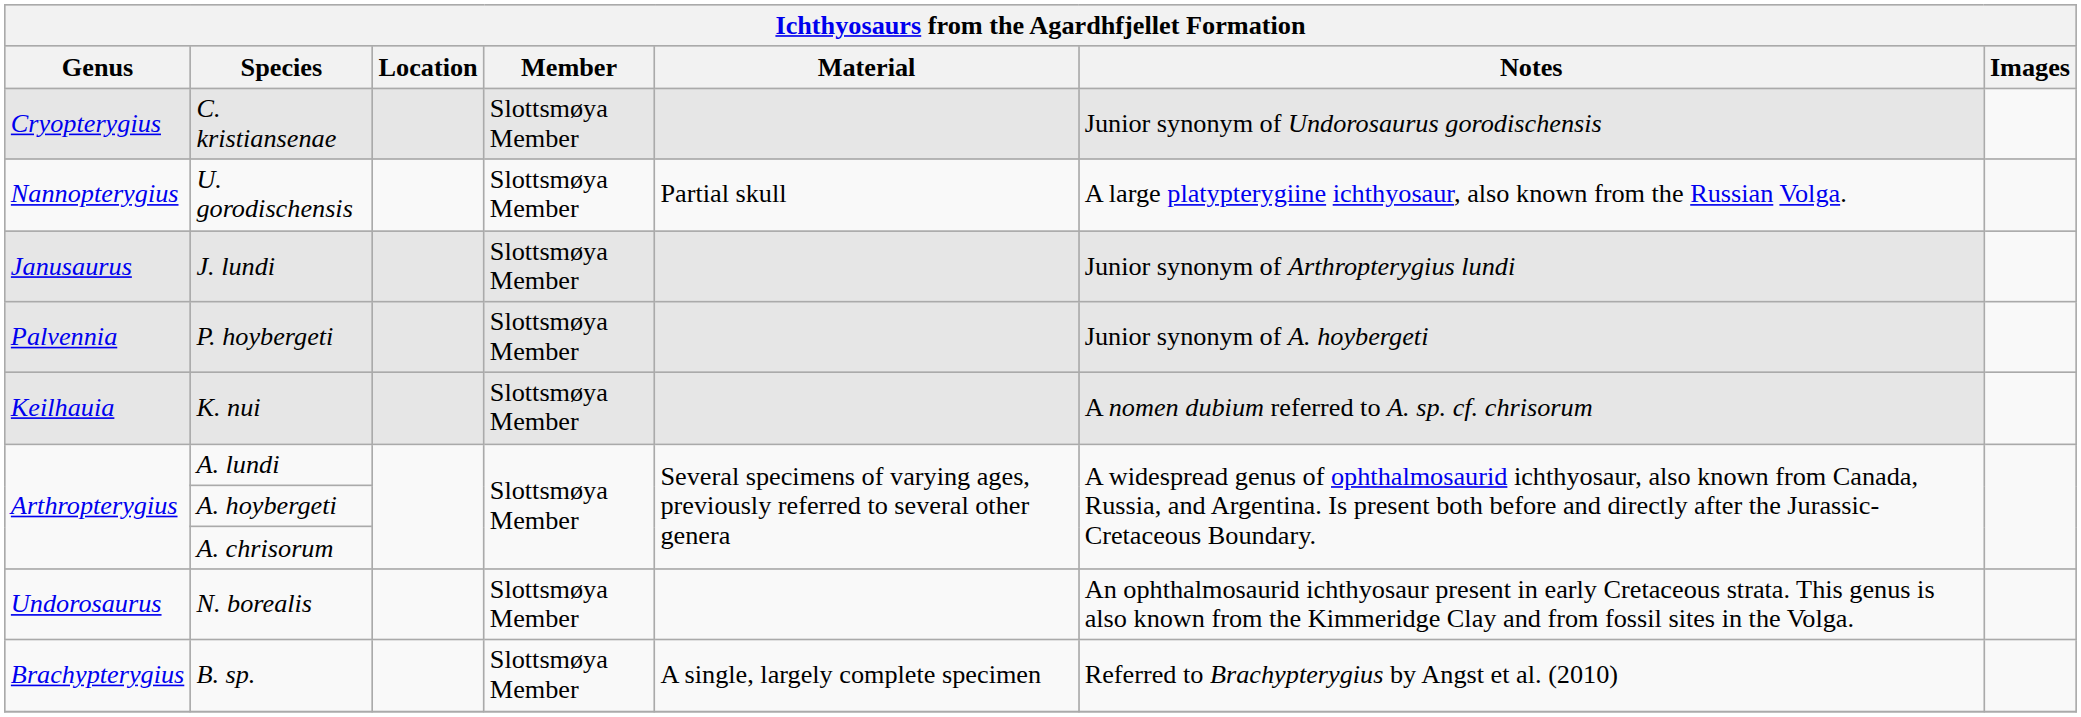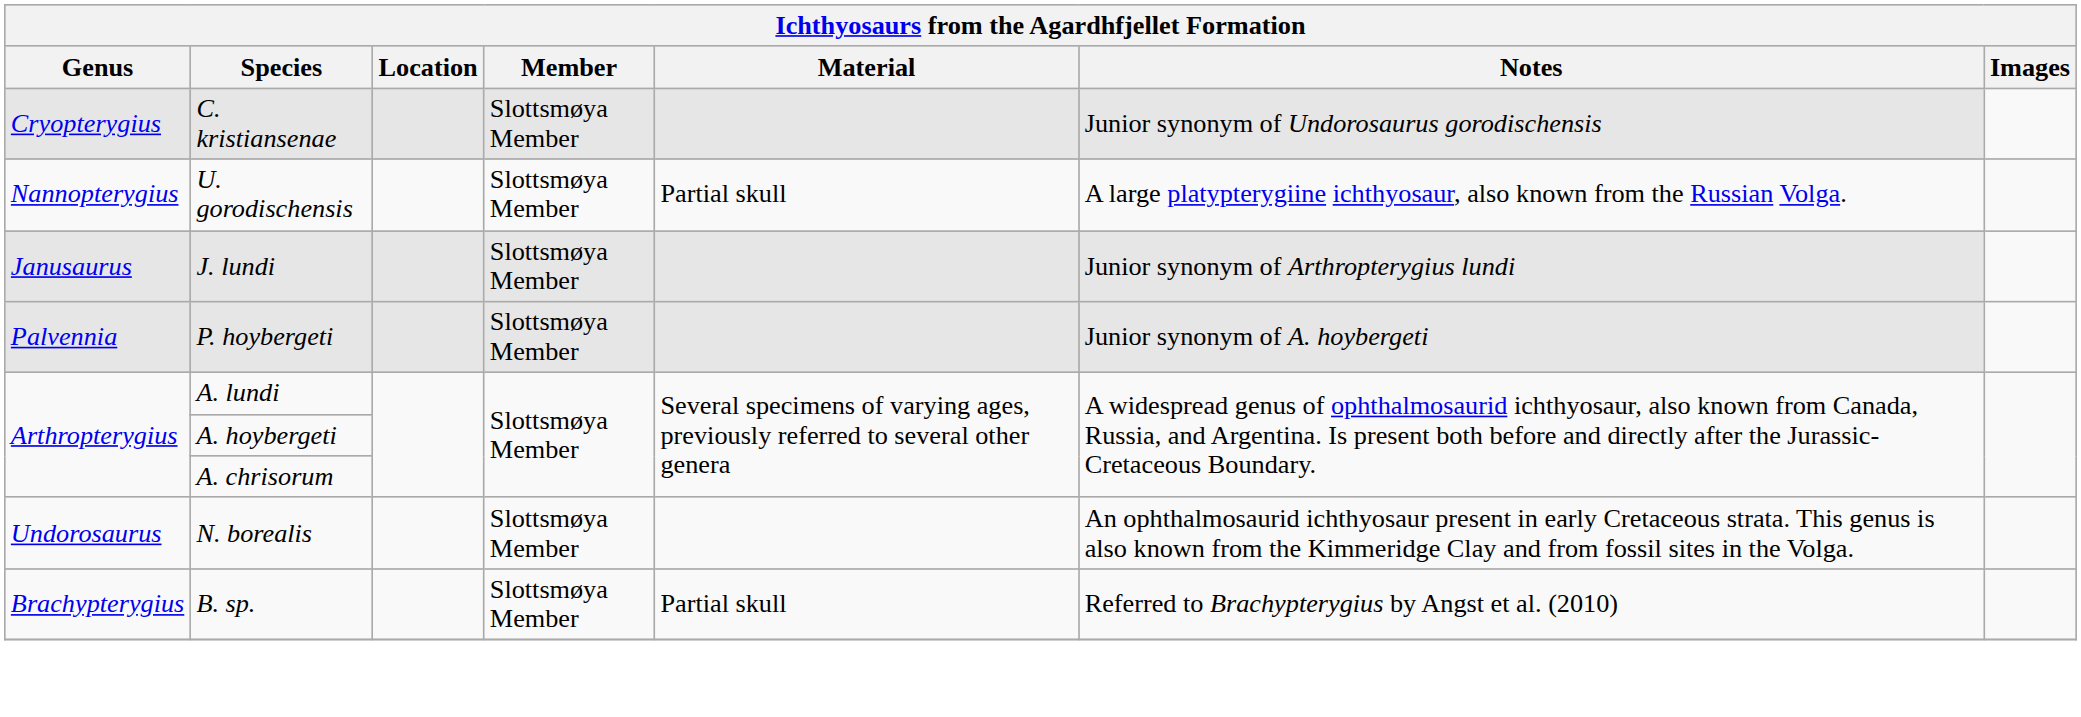- row: Keilhauia | K. nui | Slottsmøya Member | A nomen dubium referred to A. sp. cf. chrisorum
B. sp. | Material: A single, largely complete specimen -> Partial skull
